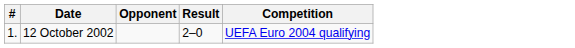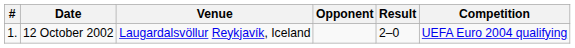+ column: Venue | Laugardalsvöllur Reykjavík, Iceland
